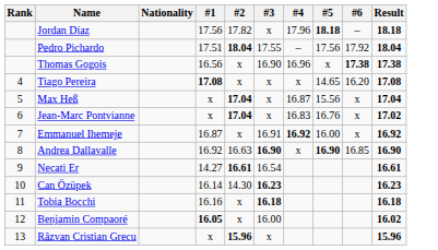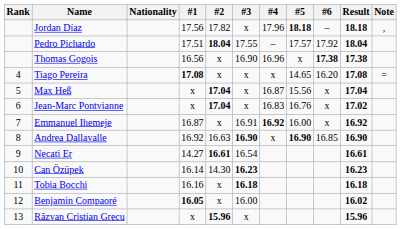+ column: Note | , | =
Pedro Pichardo | #5: 17.56 -> 17.57
